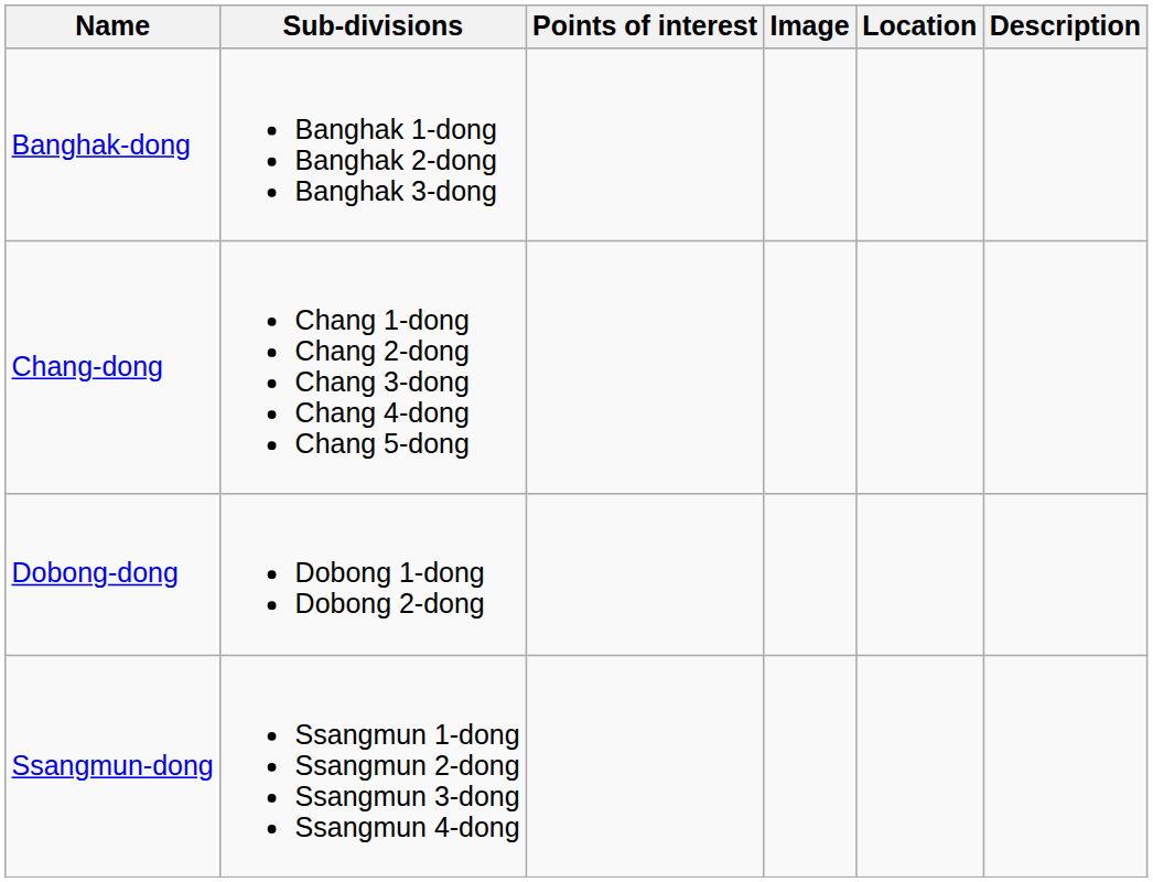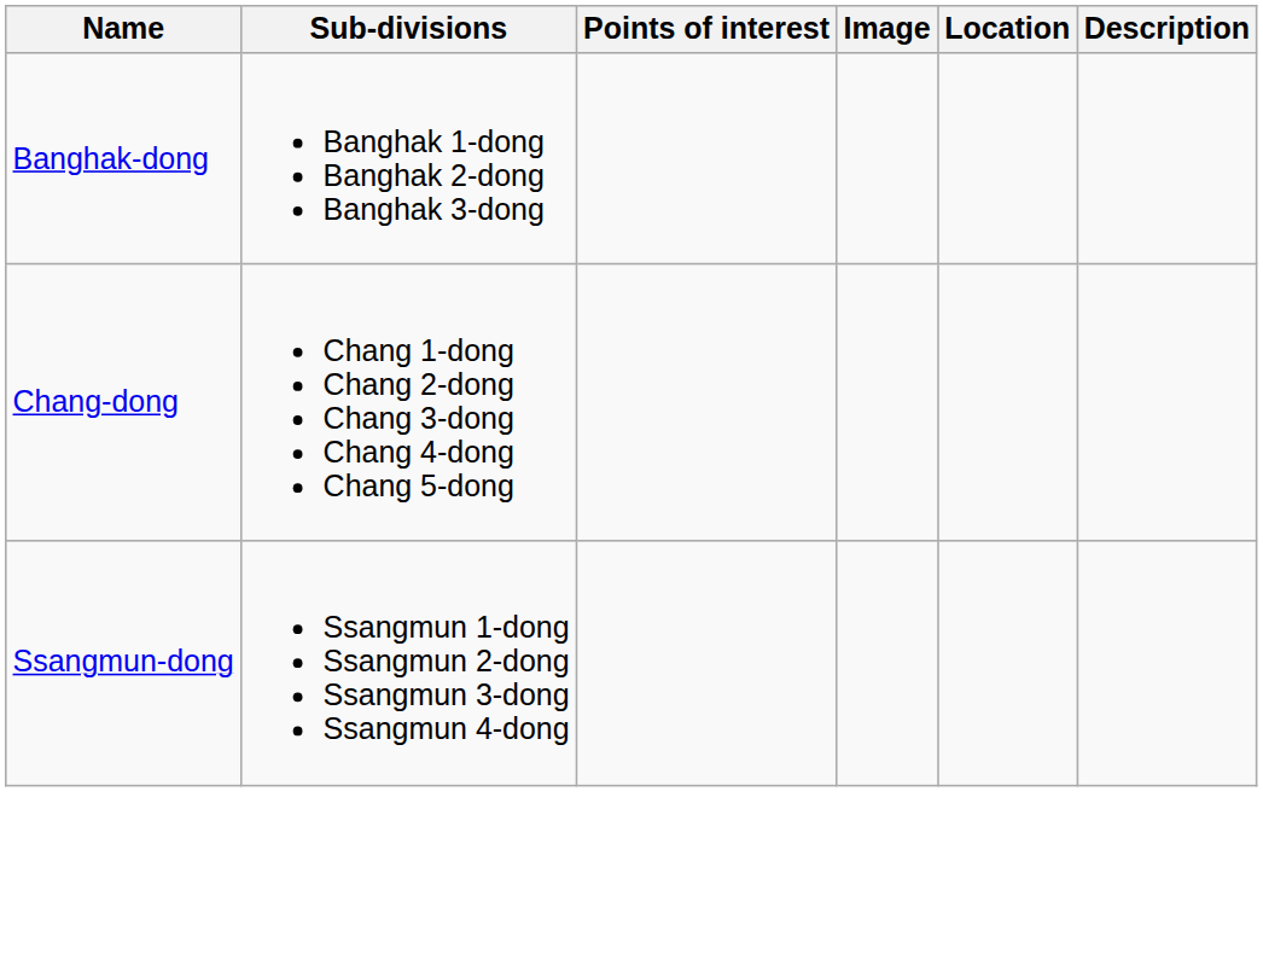- row: Dobong-dong | Dobong 1-dong Dobong 2-dong
